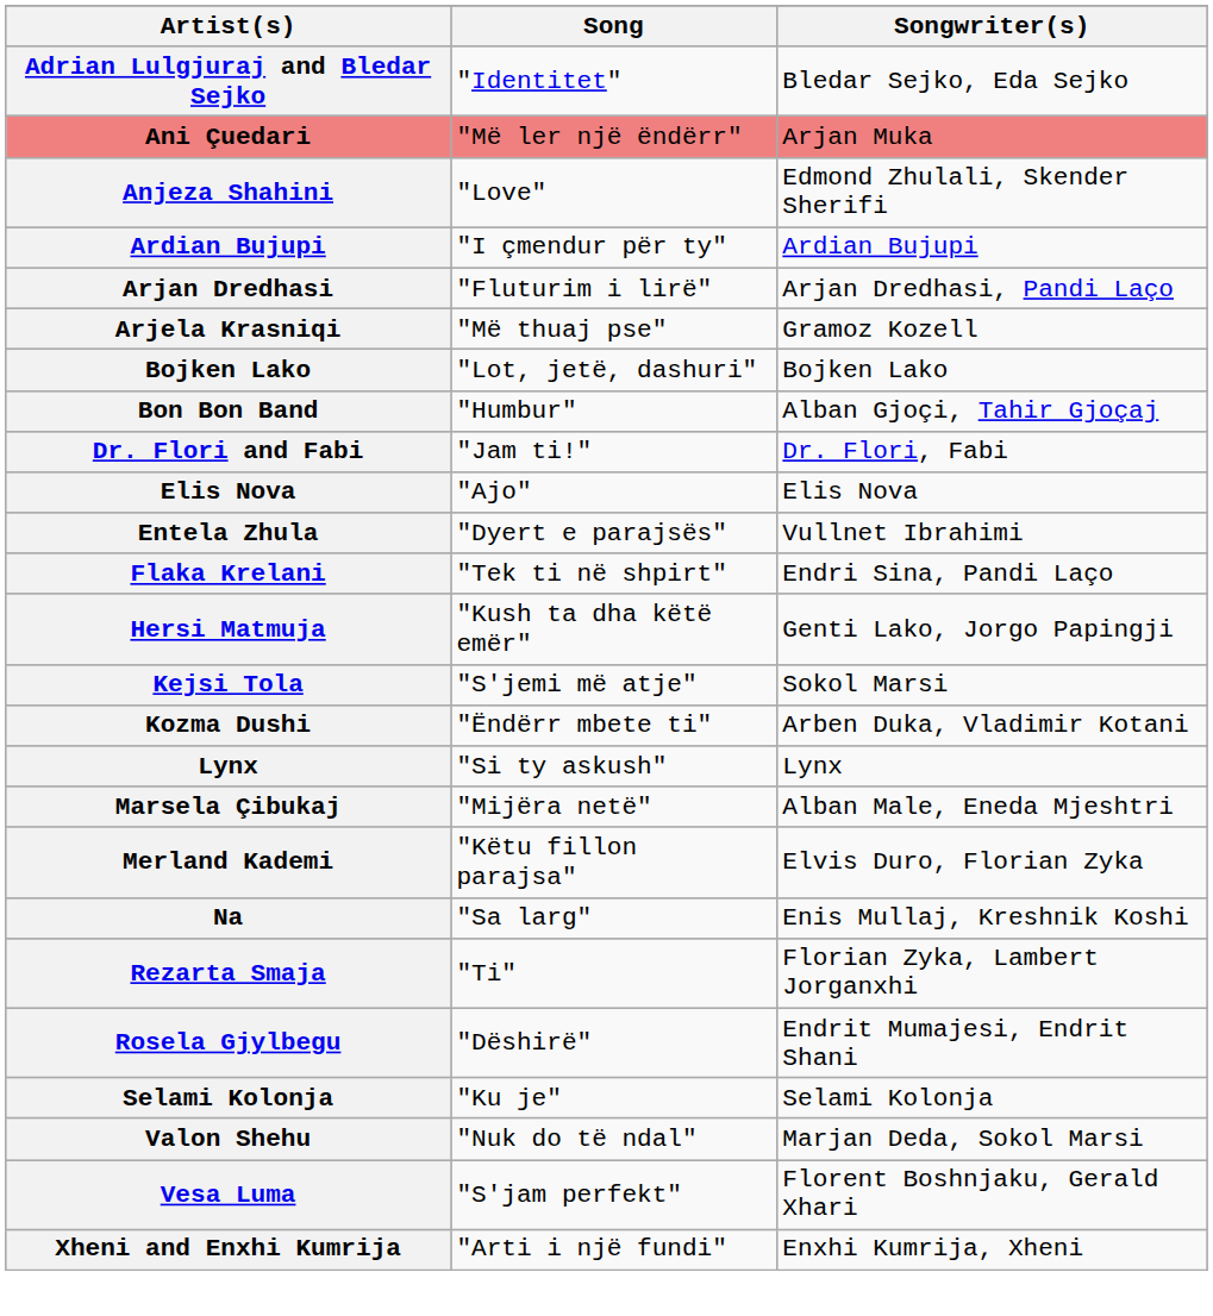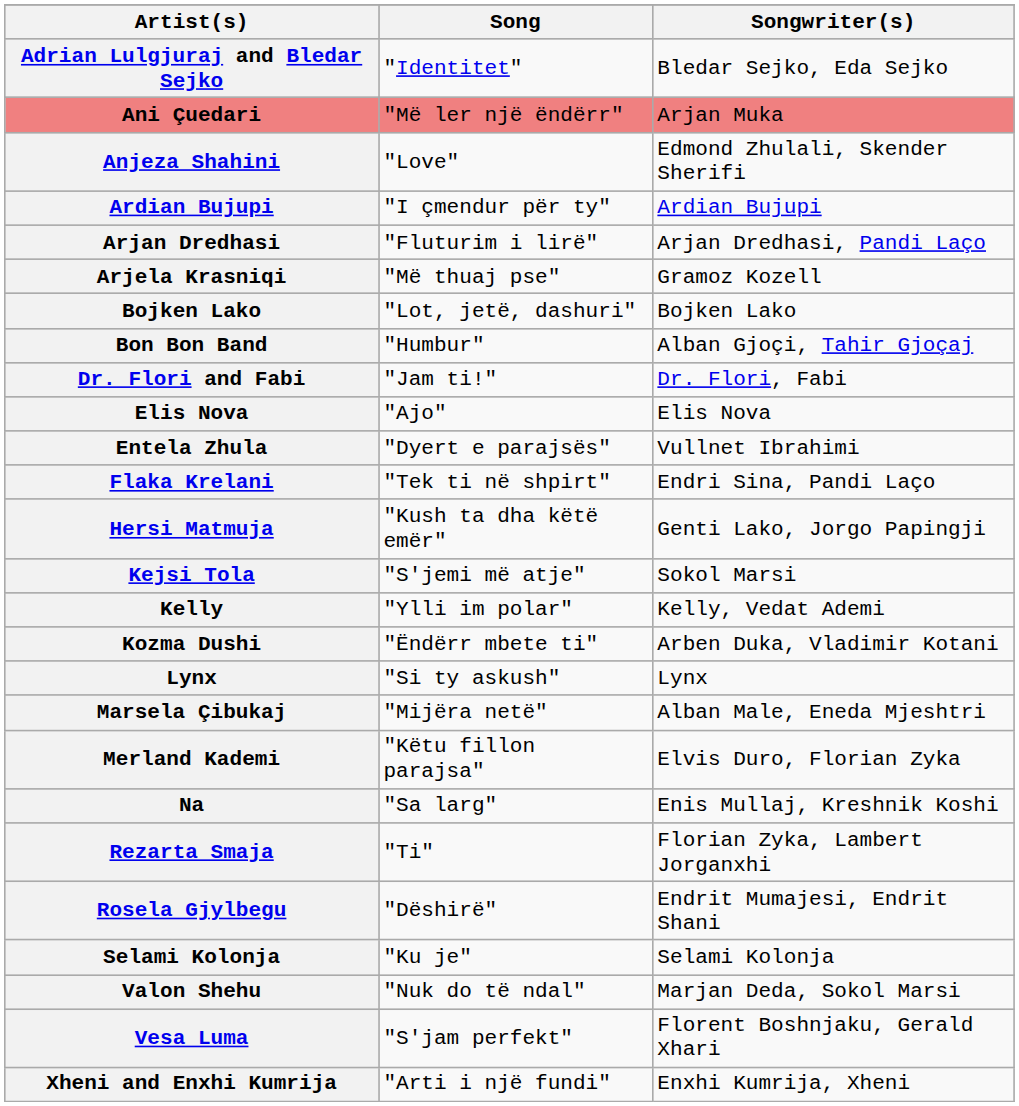+ row: Kelly | "Ylli im polar" | Kelly, Vedat Ademi
